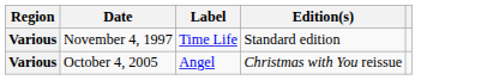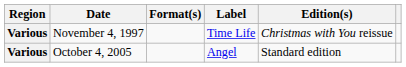+ column: Format(s)
November 4, 1997 | Edition(s): Standard edition -> Christmas with You reissue
October 4, 2005 | Edition(s): Christmas with You reissue -> Standard edition
